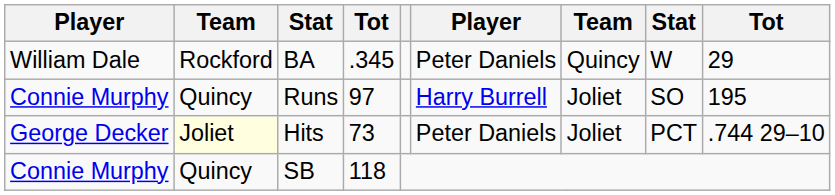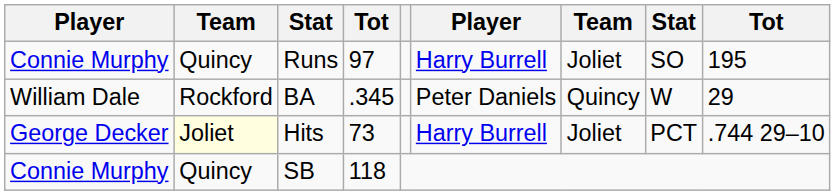rows swapped: BA <-> Runs
Hits | column 6: Peter Daniels -> Harry Burrell
